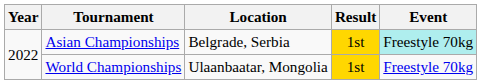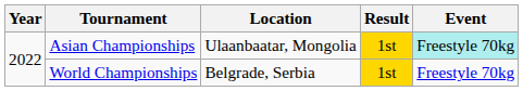Asian Championships | Location: Belgrade, Serbia -> Ulaanbaatar, Mongolia
World Championships | Location: Ulaanbaatar, Mongolia -> Belgrade, Serbia
